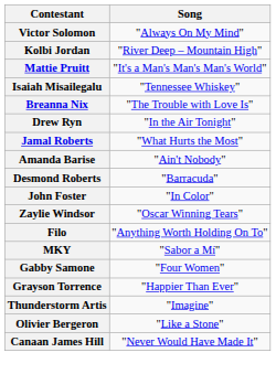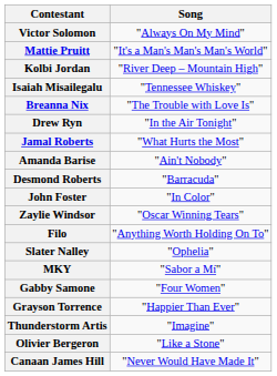rows swapped: Mattie Pruitt <-> Kolbi Jordan
+ row: Slater Nalley | "Ophelia"
